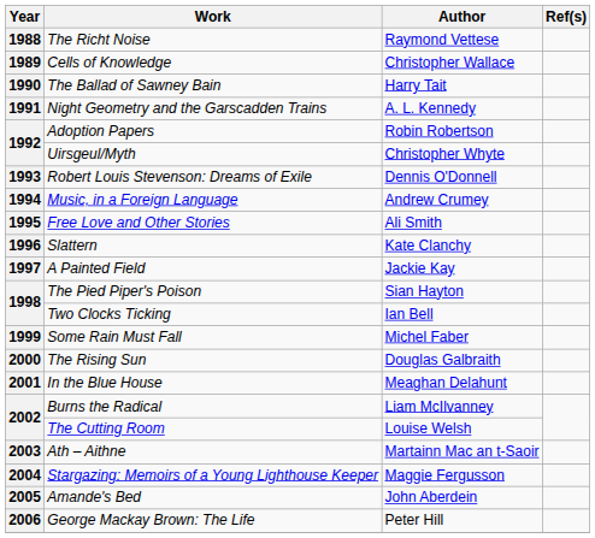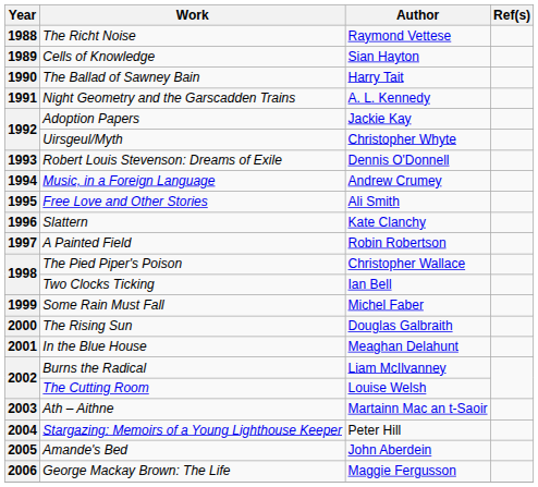Cells of Knowledge | Author: Christopher Wallace -> Sian Hayton
Adoption Papers | Author: Robin Robertson -> Jackie Kay
A Painted Field | Author: Jackie Kay -> Robin Robertson
The Pied Piper's Poison | Author: Sian Hayton -> Christopher Wallace
Stargazing: Memoirs of a Young Lighthouse Keeper | Author: Maggie Fergusson -> Peter Hill
George Mackay Brown: The Life | Author: Peter Hill -> Maggie Fergusson
